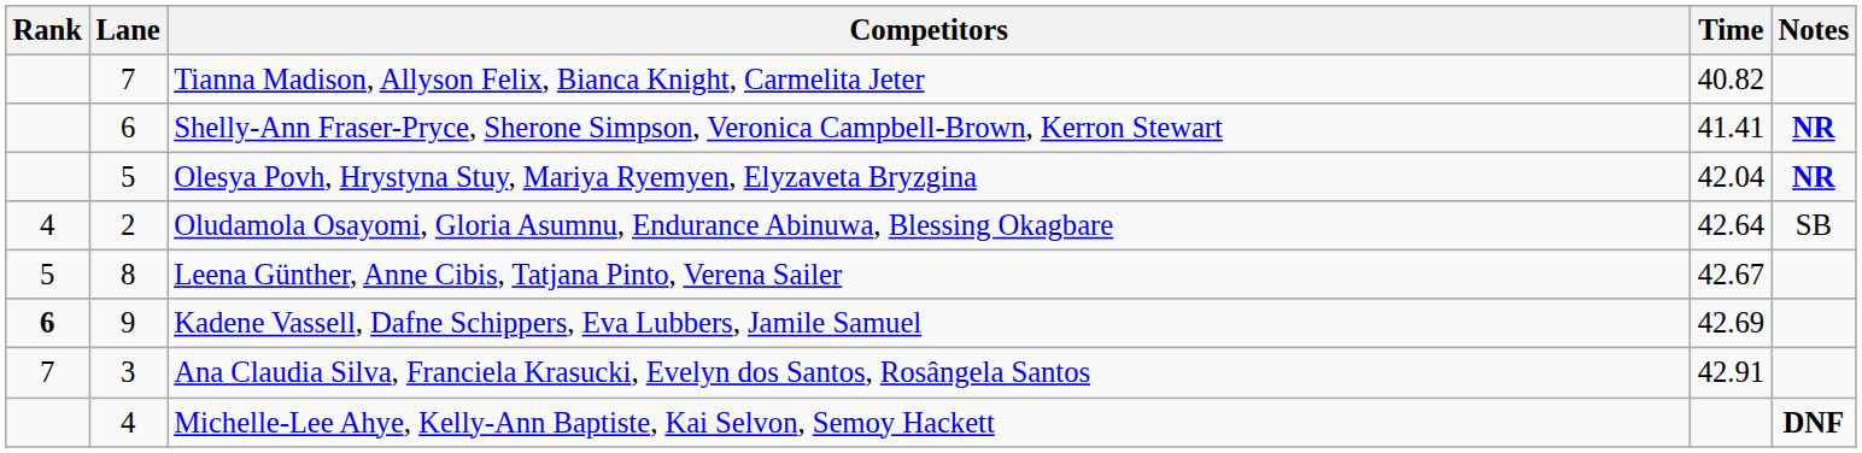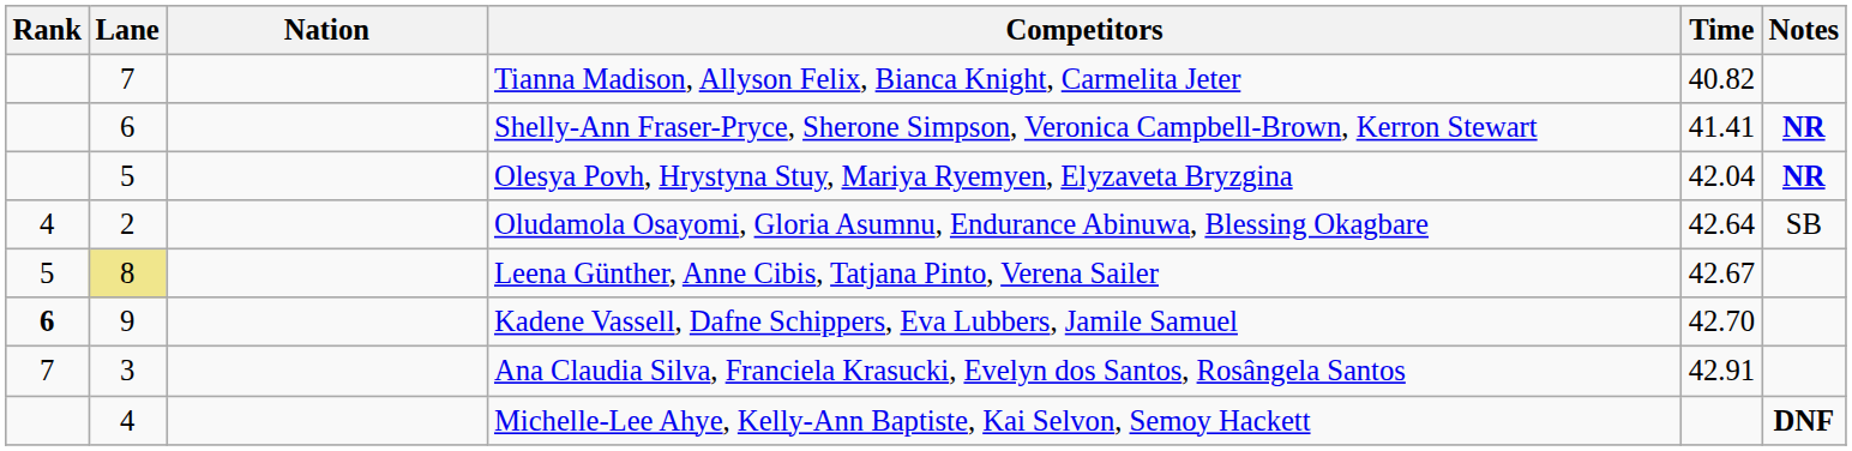+ column: Nation
Leena Günther, Anne Cibis, Tatjana Pinto, Verena Sailer | Lane: no background -> khaki background
Kadene Vassell, Dafne Schippers, Eva Lubbers, Jamile Samuel | Time: 42.69 -> 42.70
